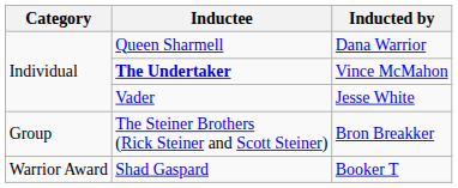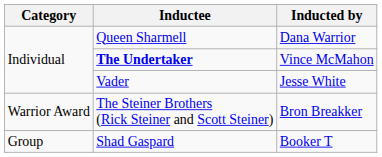The Steiner Brothers (Rick Steiner and Scott Steiner) | Category: Group -> Warrior Award
Shad Gaspard | Category: Warrior Award -> Group
